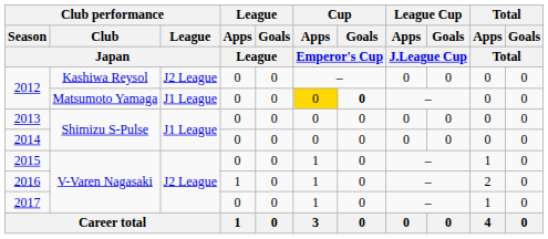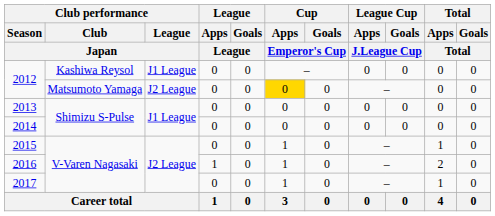2012 / Kashiwa Reysol | Club performance / League / Japan: J2 League -> J1 League
2012 / Matsumoto Yamaga | Club performance / League / Japan: J1 League -> J2 League
2012 / Matsumoto Yamaga | Cup / Goals / Emperor's Cup: bold -> normal
